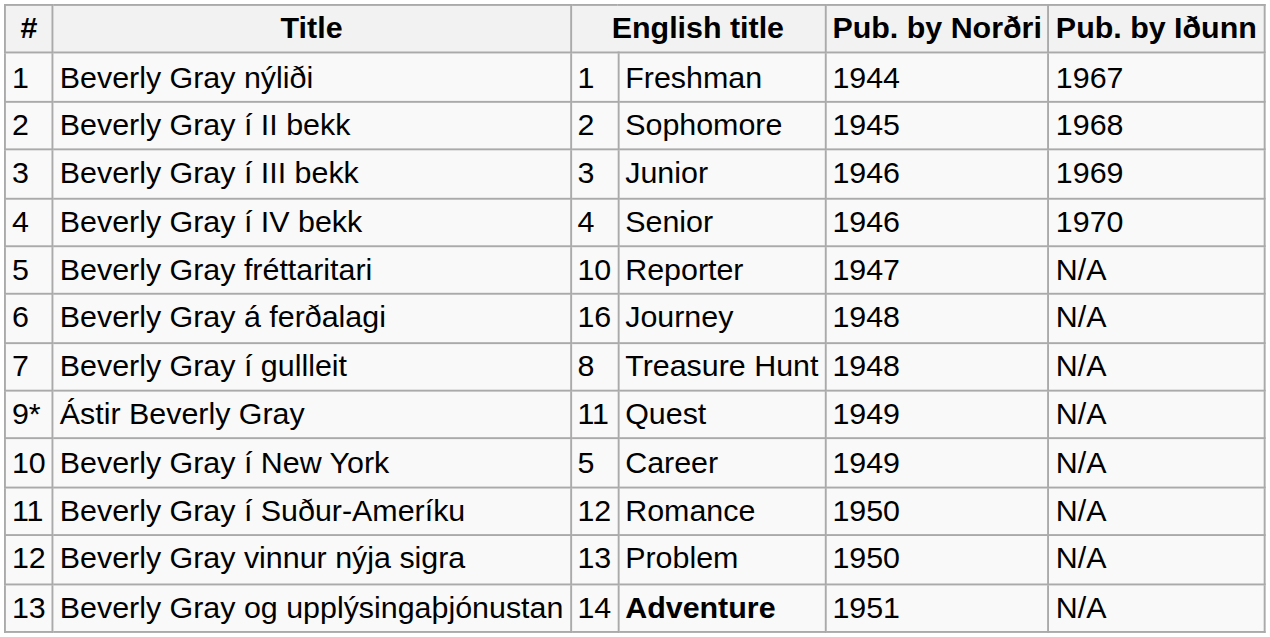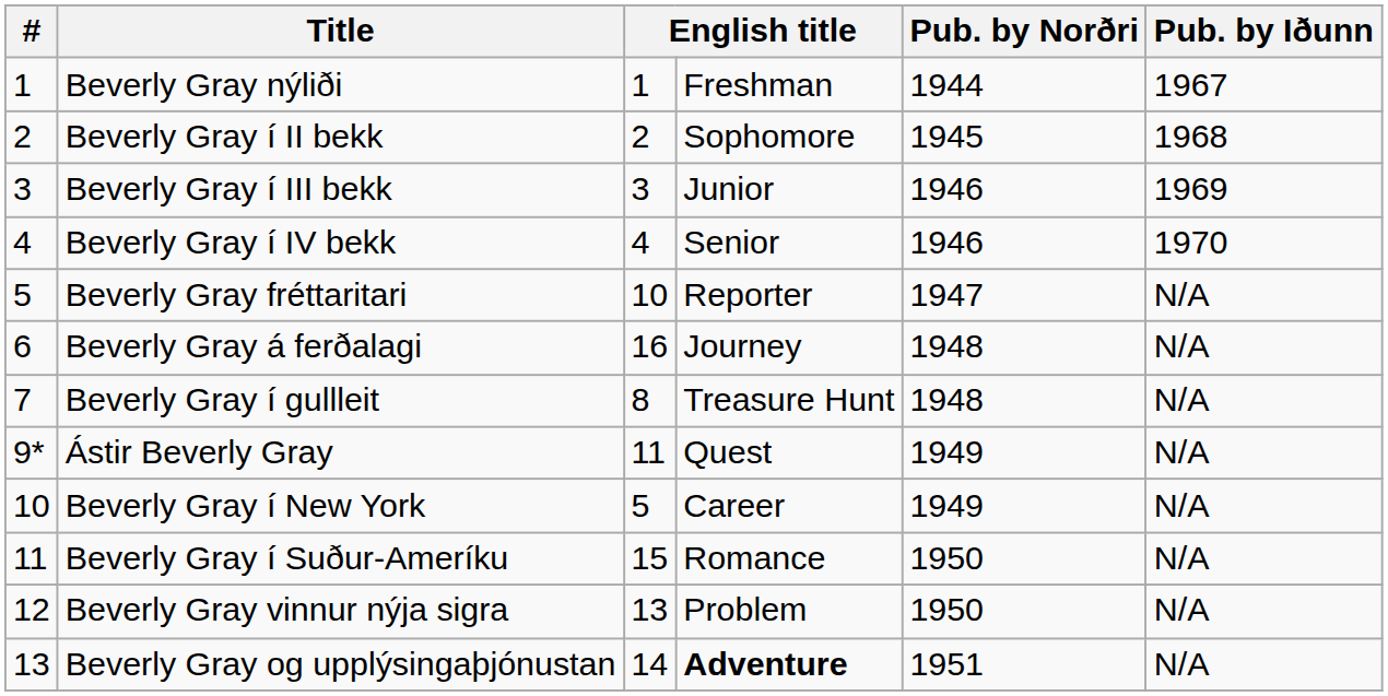Beverly Gray í Suður-Ameríku | column 3: 12 -> 15
